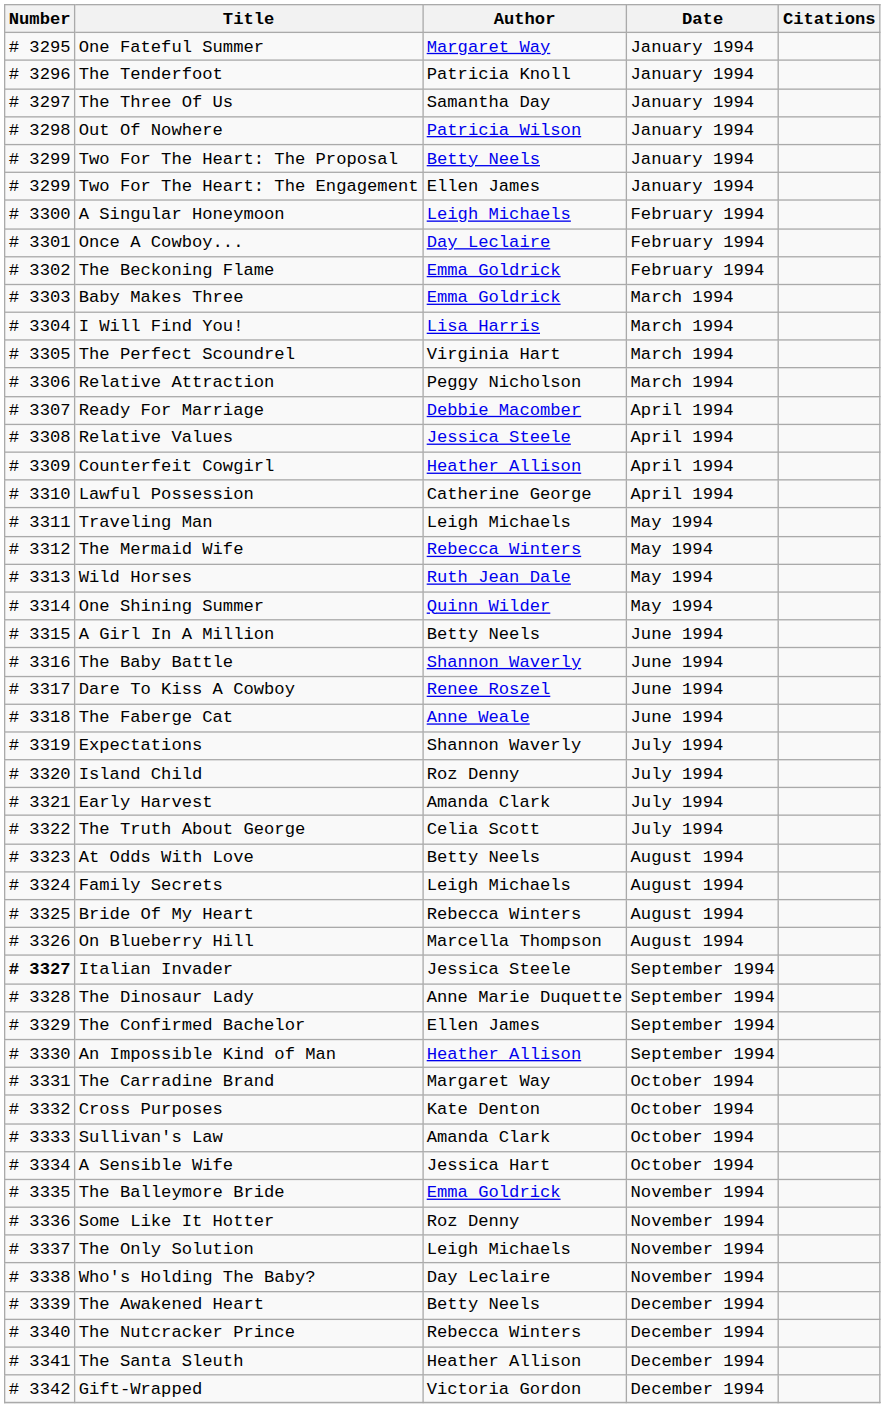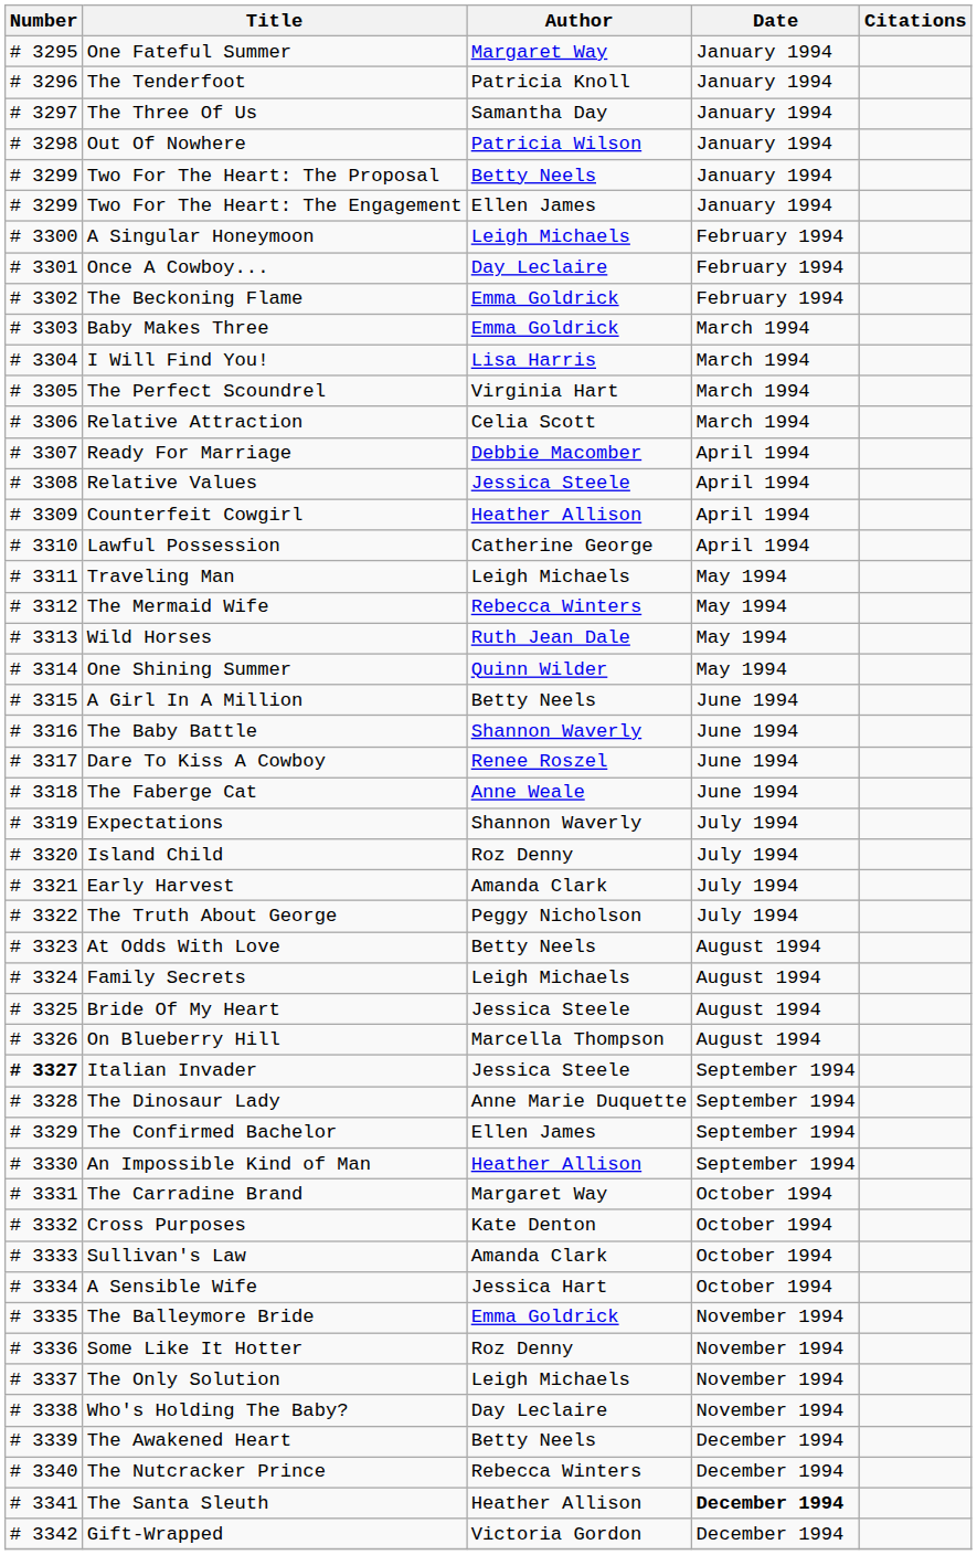Relative Attraction | Author: Peggy Nicholson -> Celia Scott
The Truth About George | Author: Celia Scott -> Peggy Nicholson
Bride Of My Heart | Author: Rebecca Winters -> Jessica Steele
The Santa Sleuth | Date: normal -> bold
